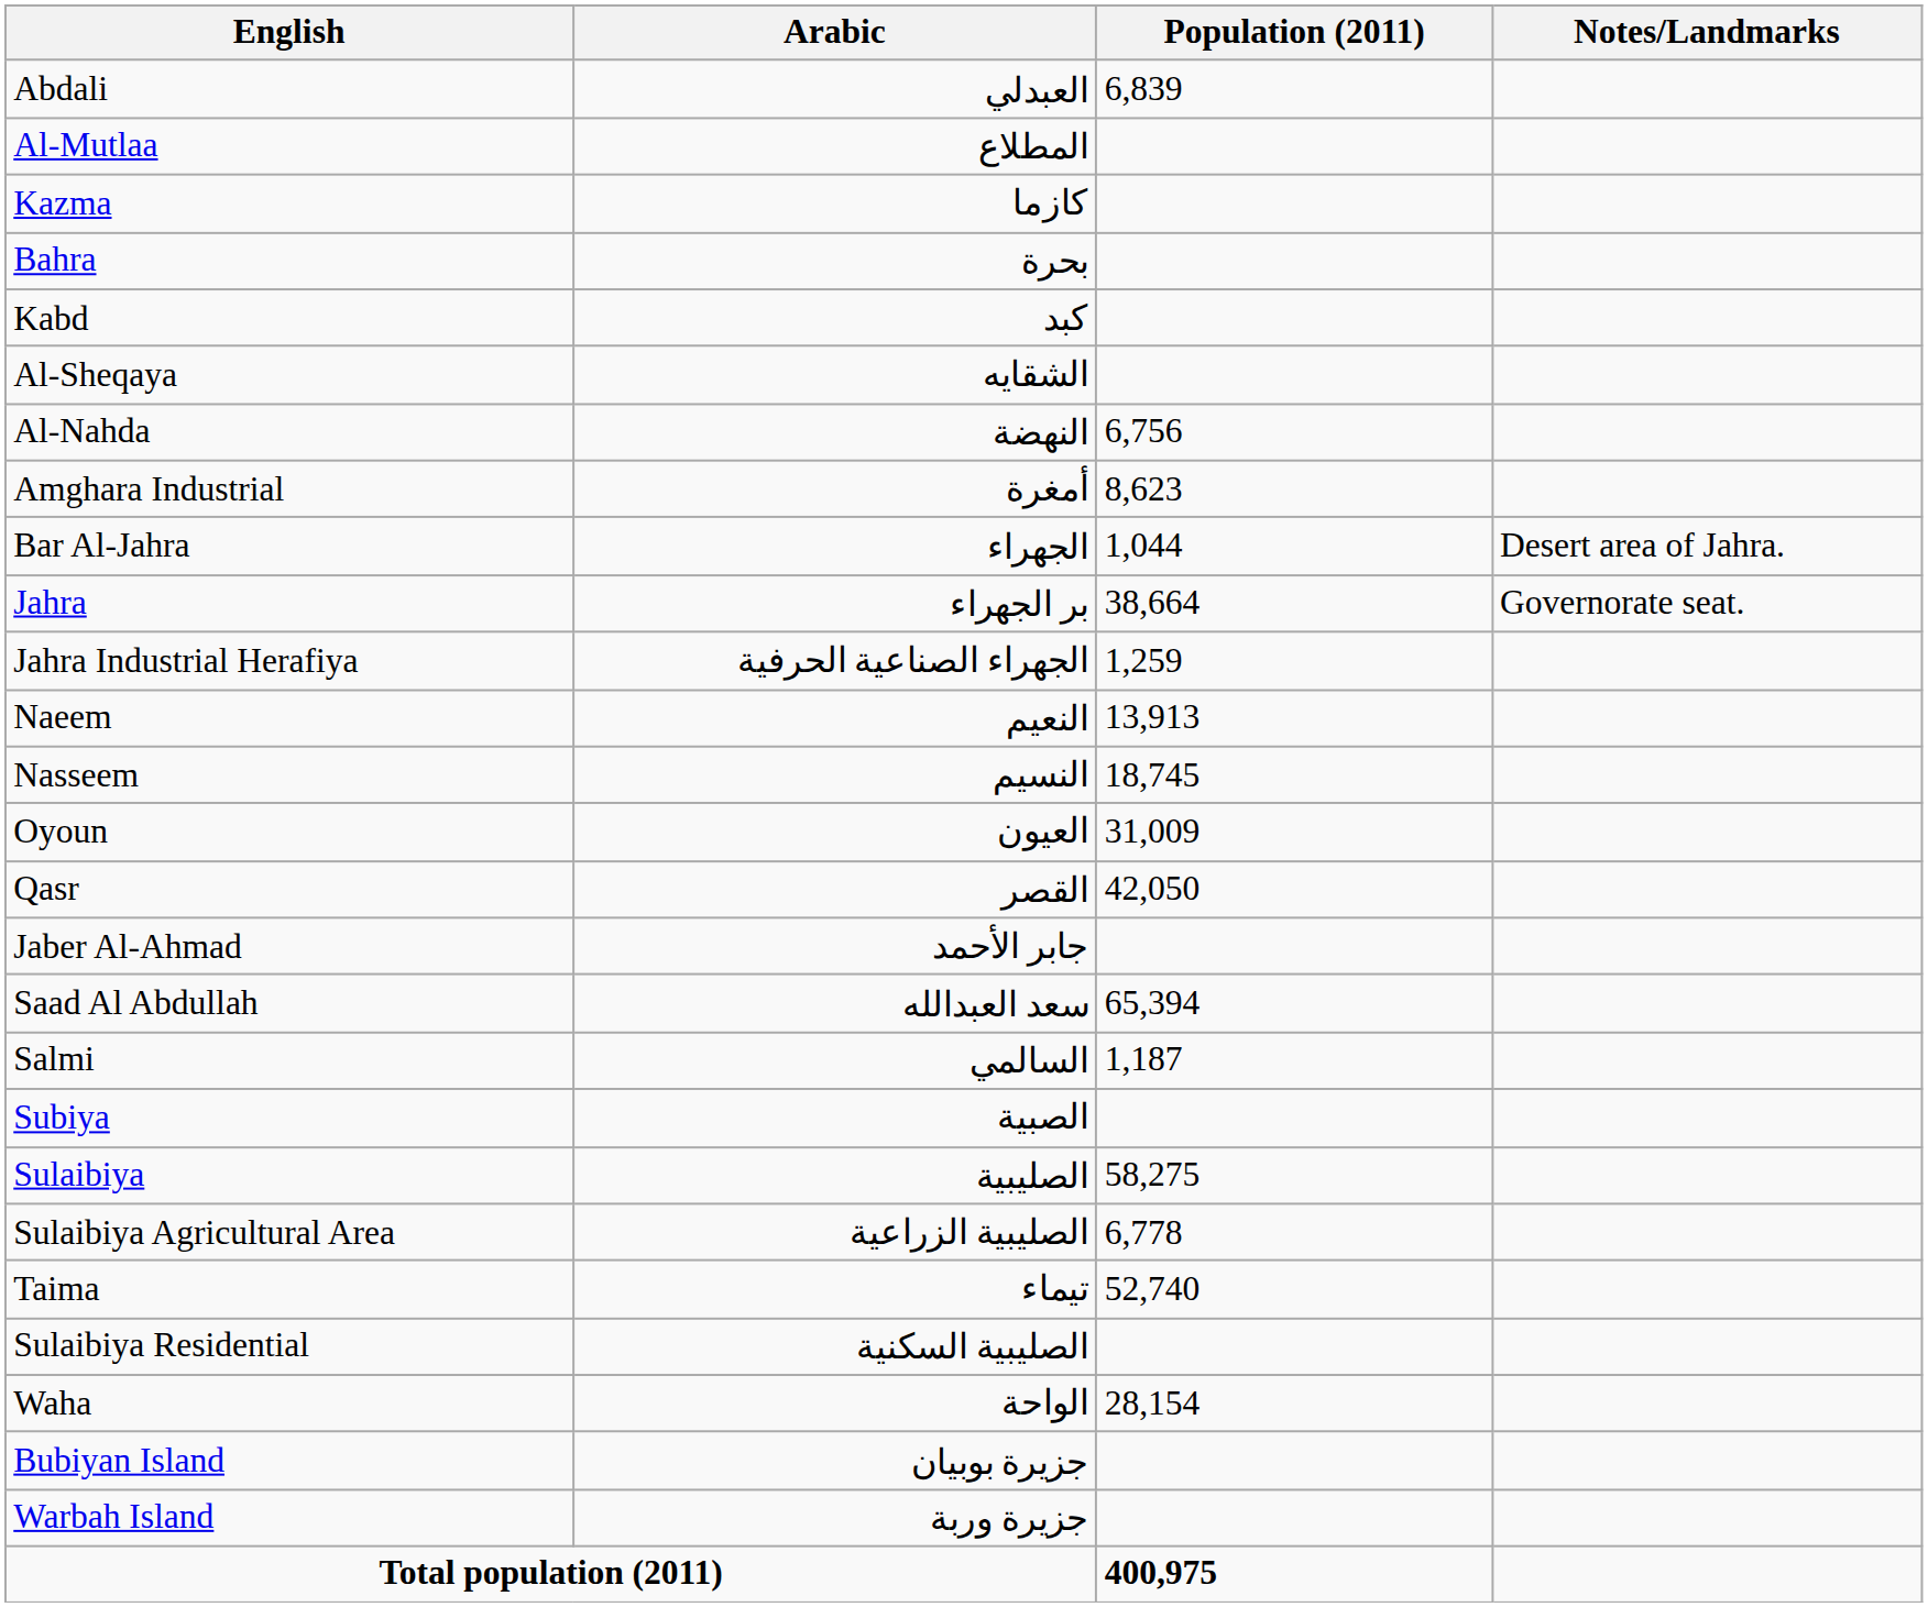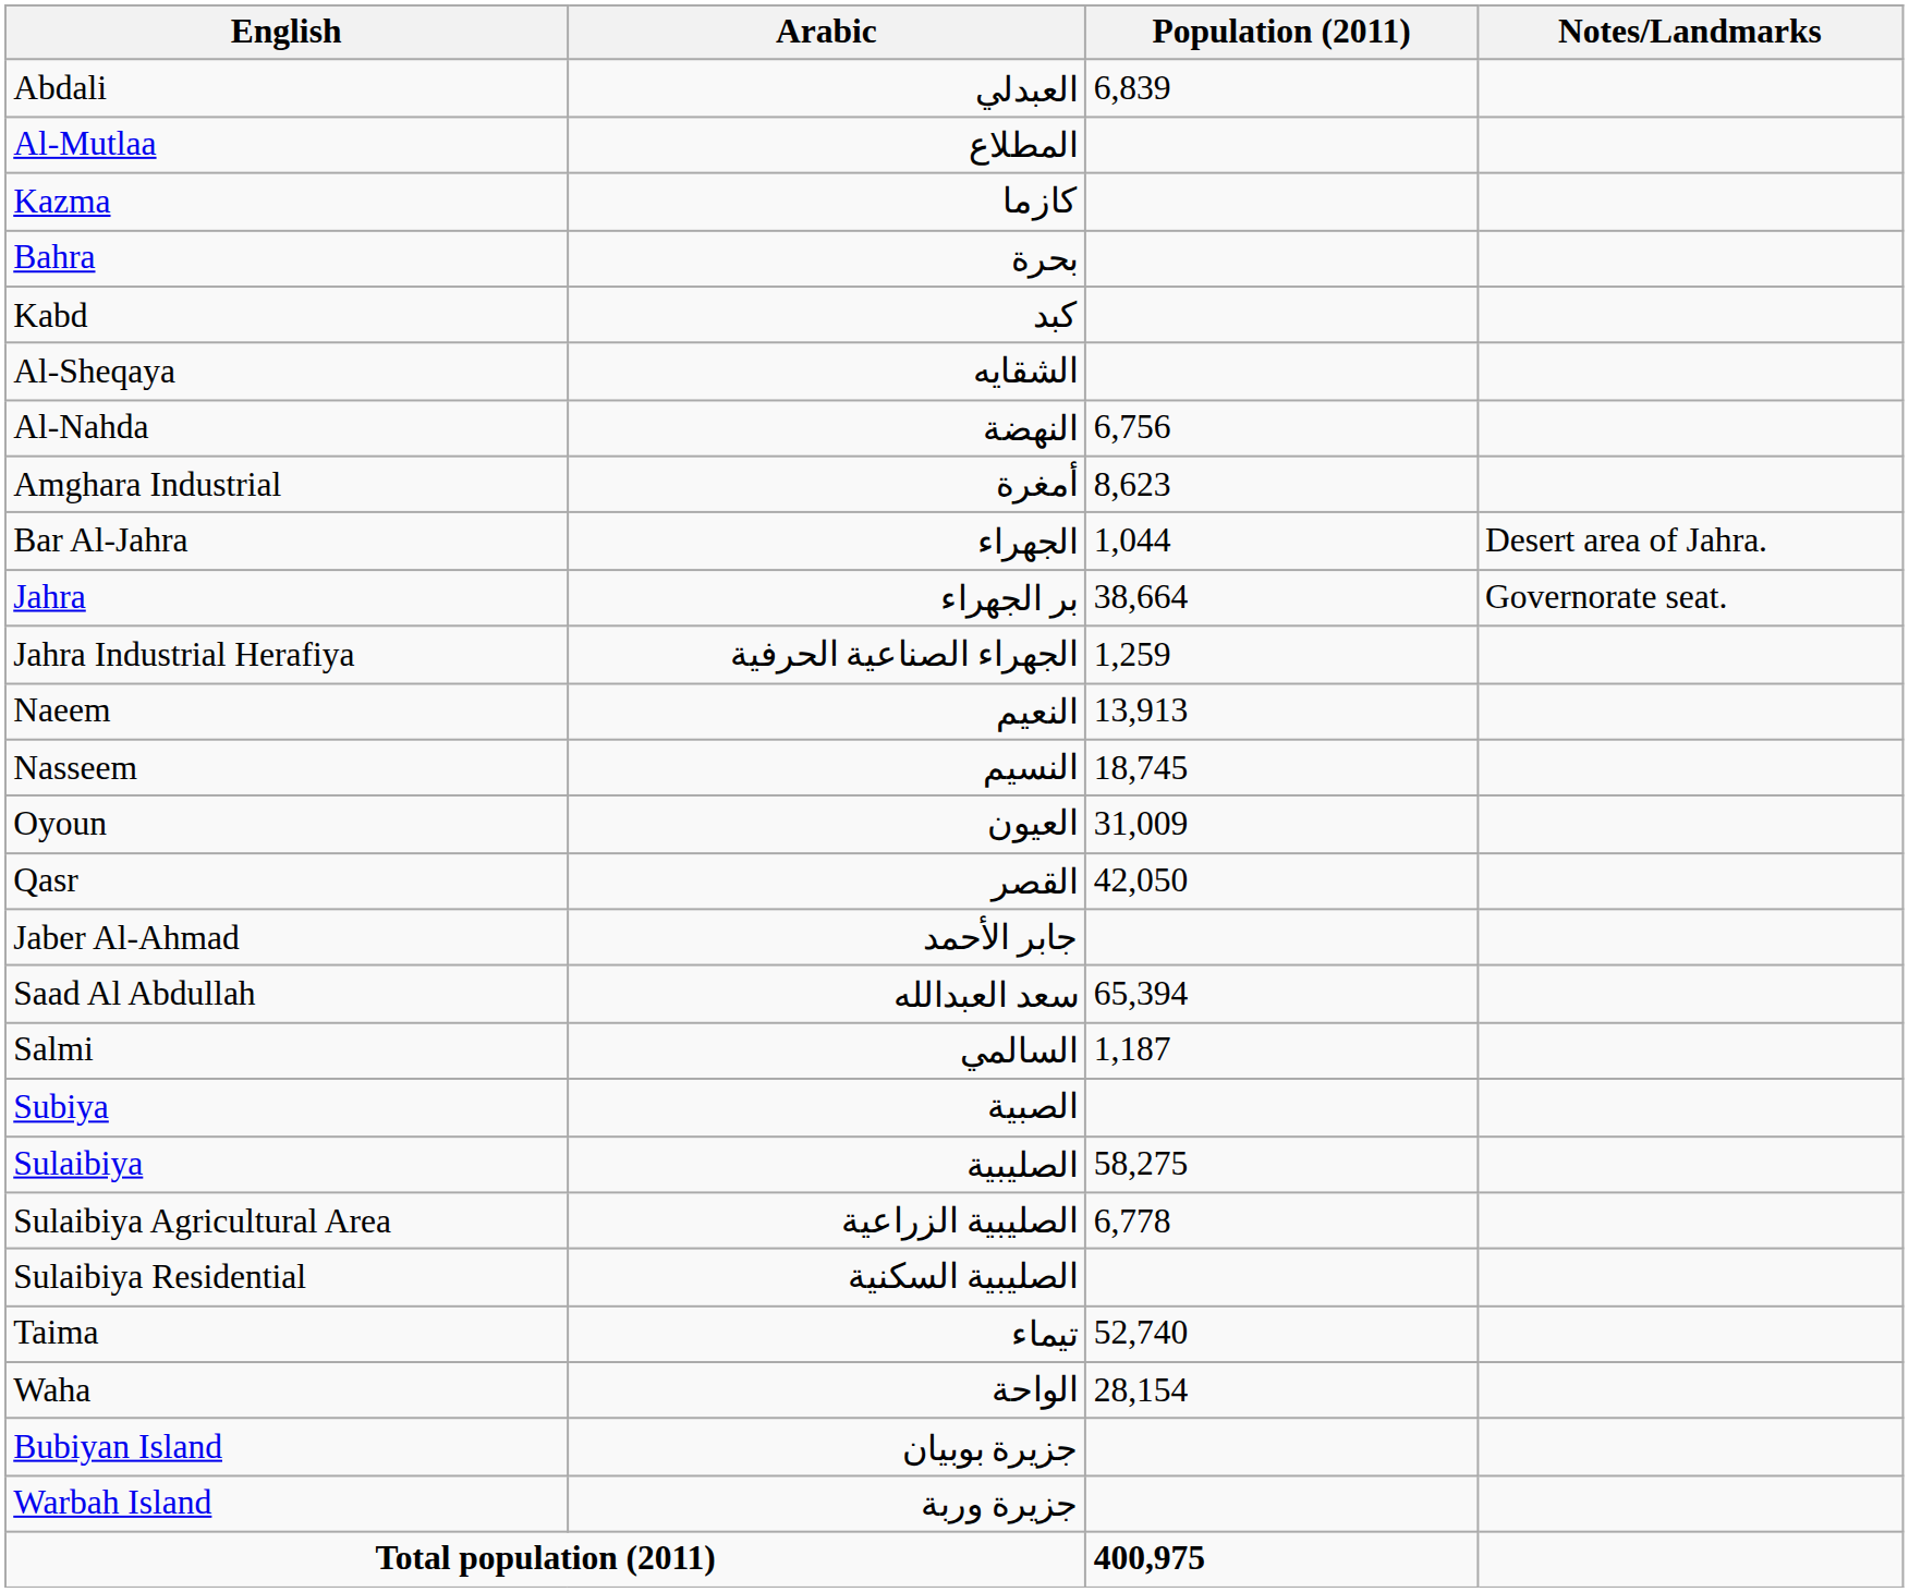rows swapped: Sulaibiya Residential <-> Taima
